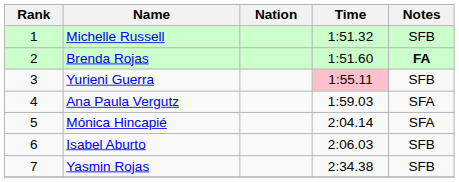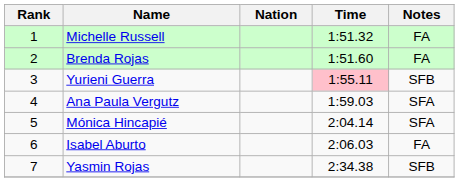Michelle Russell | Notes: SFB -> FA
Brenda Rojas | Notes: bold -> normal
Isabel Aburto | Notes: SFB -> FA
